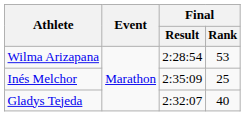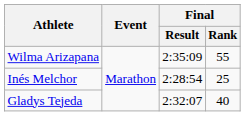Wilma Arizapana | Final / Result: 2:28:54 -> 2:35:09
Wilma Arizapana | Final / Rank: 53 -> 55
Inés Melchor | Final / Result: 2:35:09 -> 2:28:54
